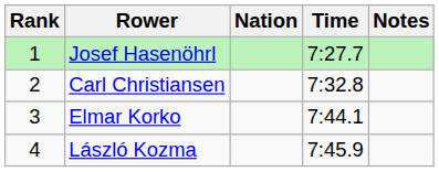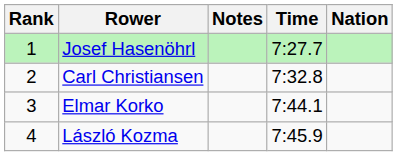columns swapped: Nation <-> Notes
